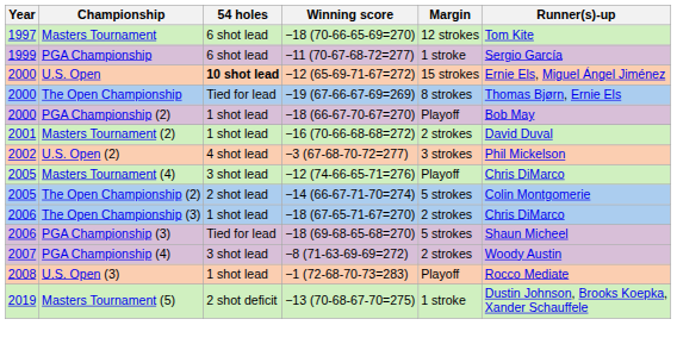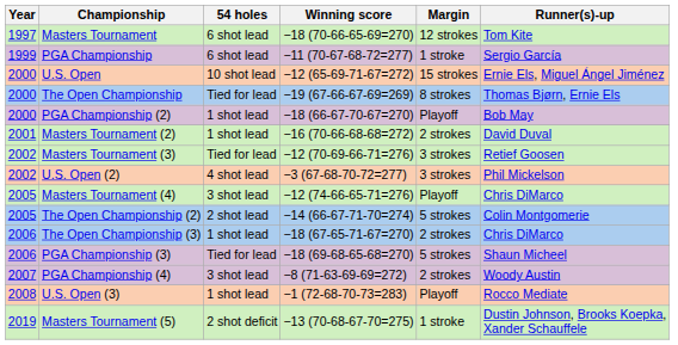U.S. Open | 54 holes: bold -> normal
+ row: 2002 | Masters Tournament (3) | Tied for lead | −12 (70-69-66-71=276) | 3 strokes | Retief Goosen
